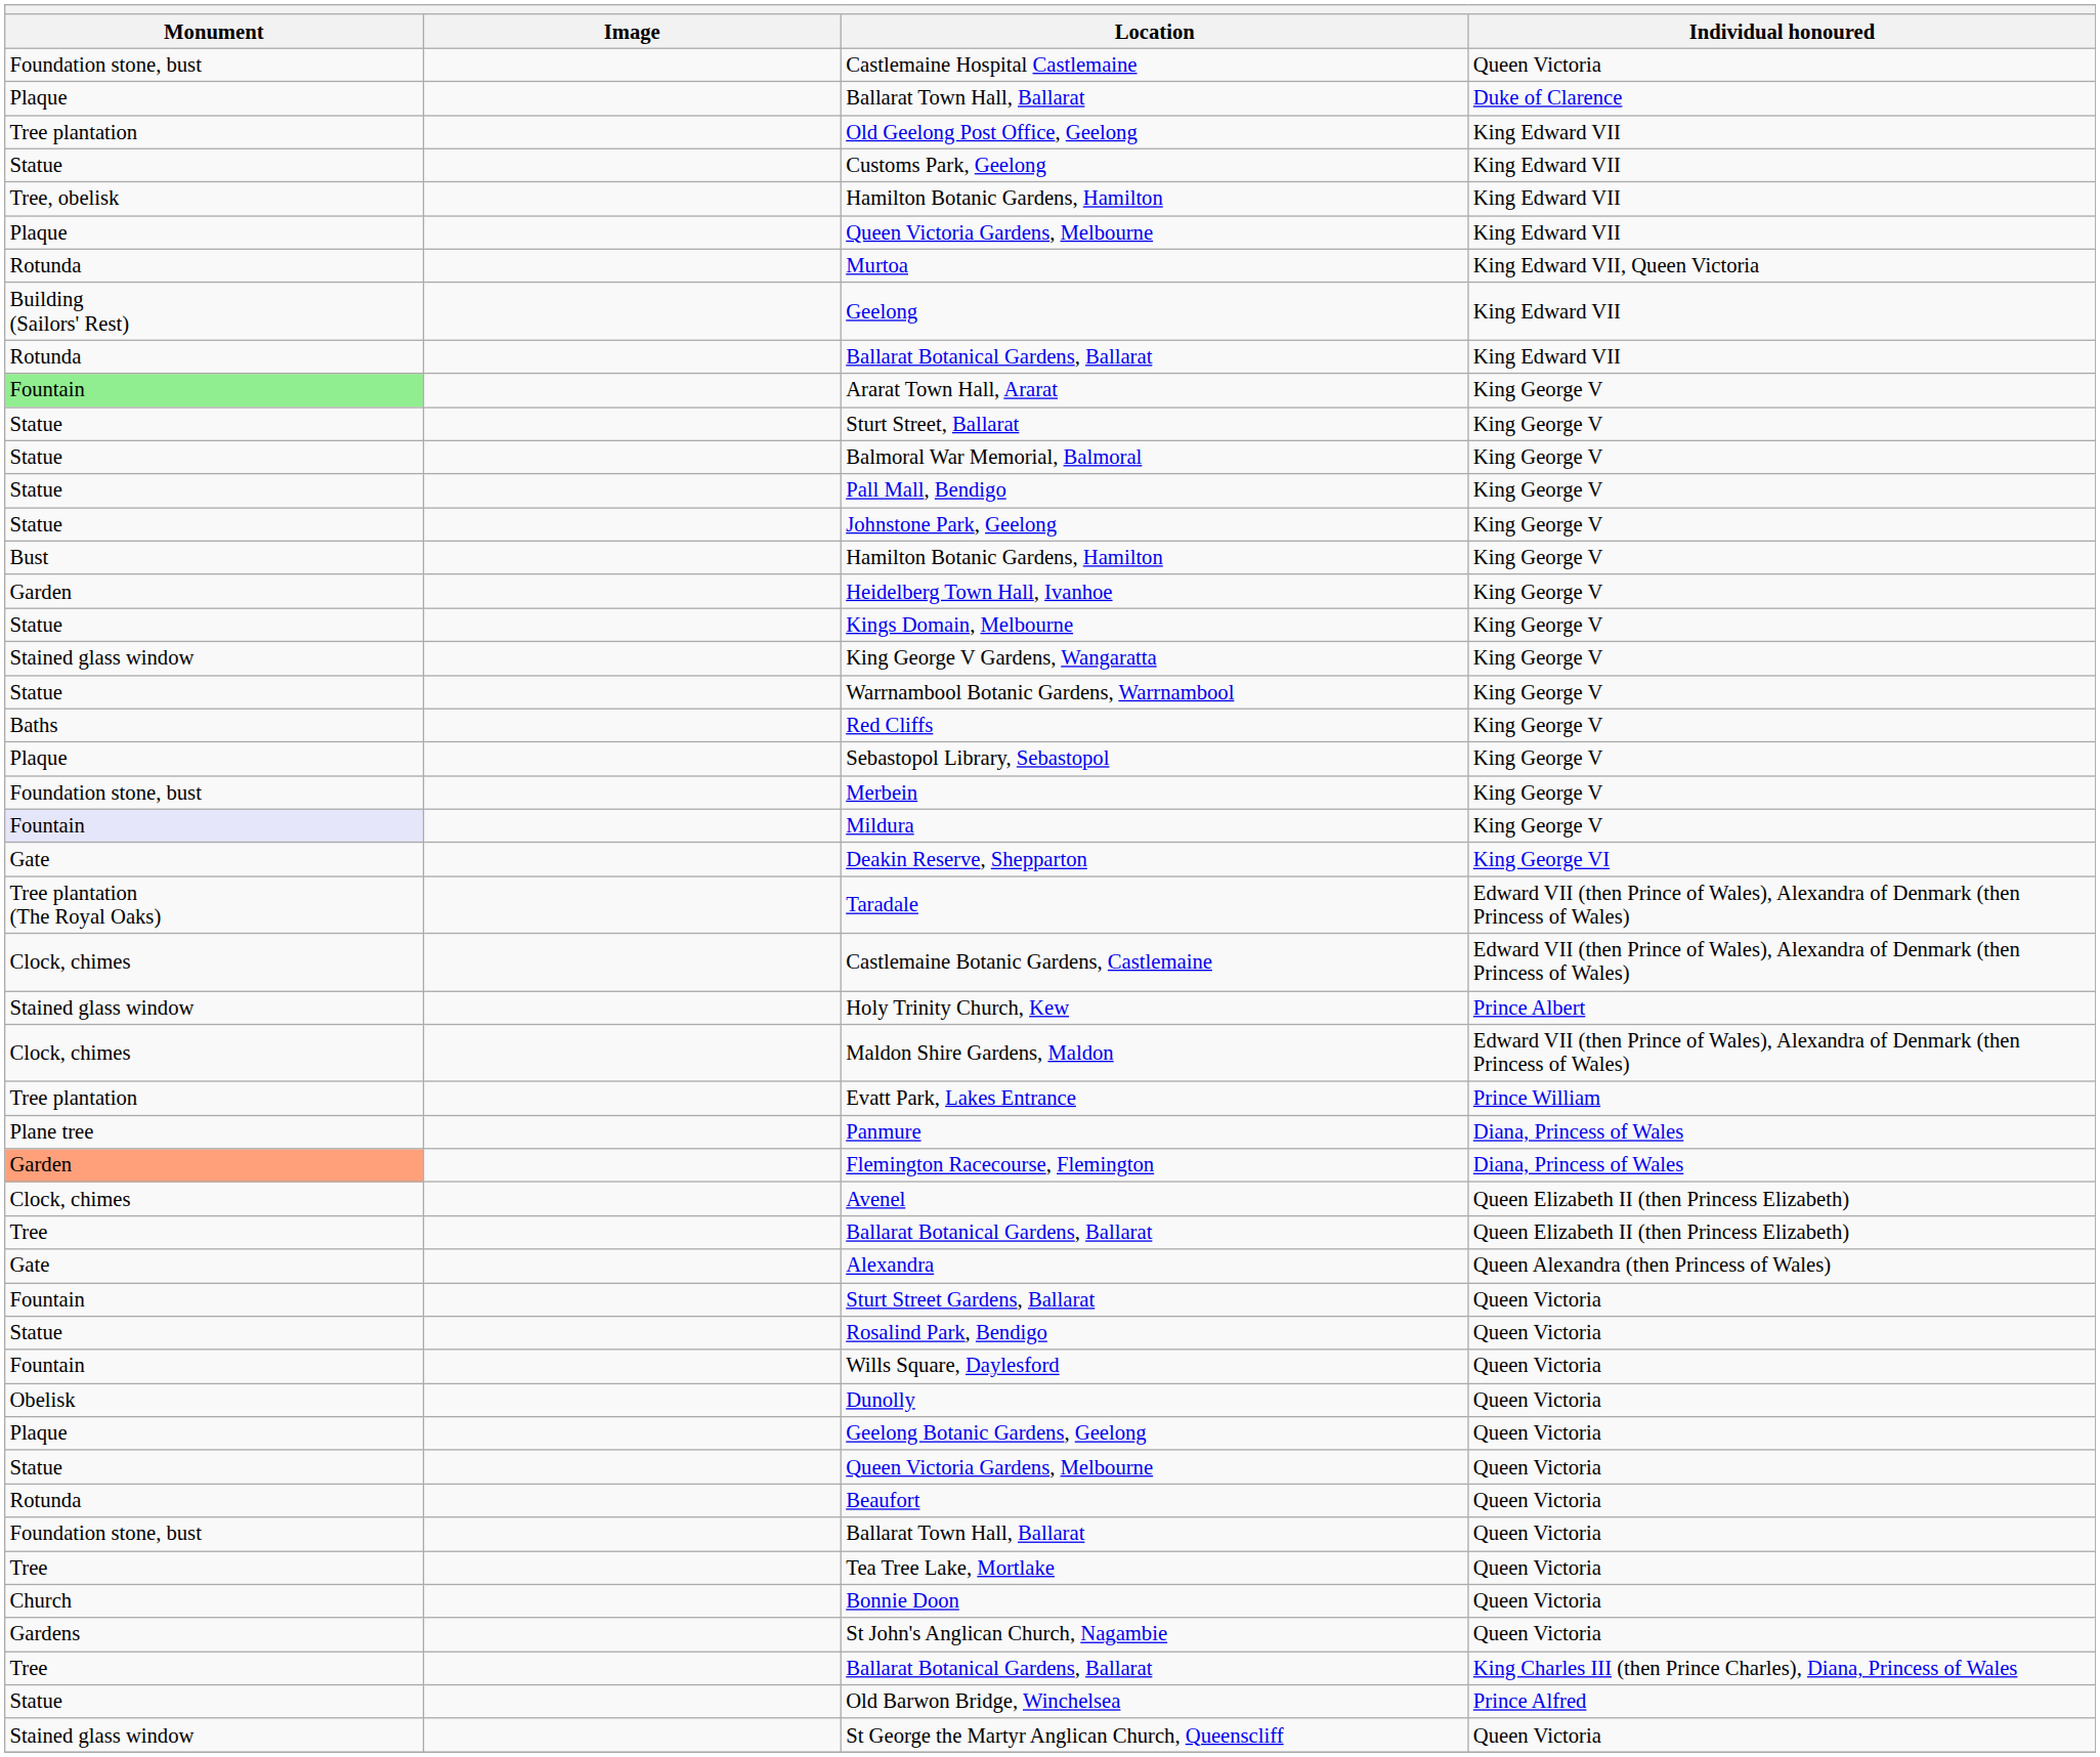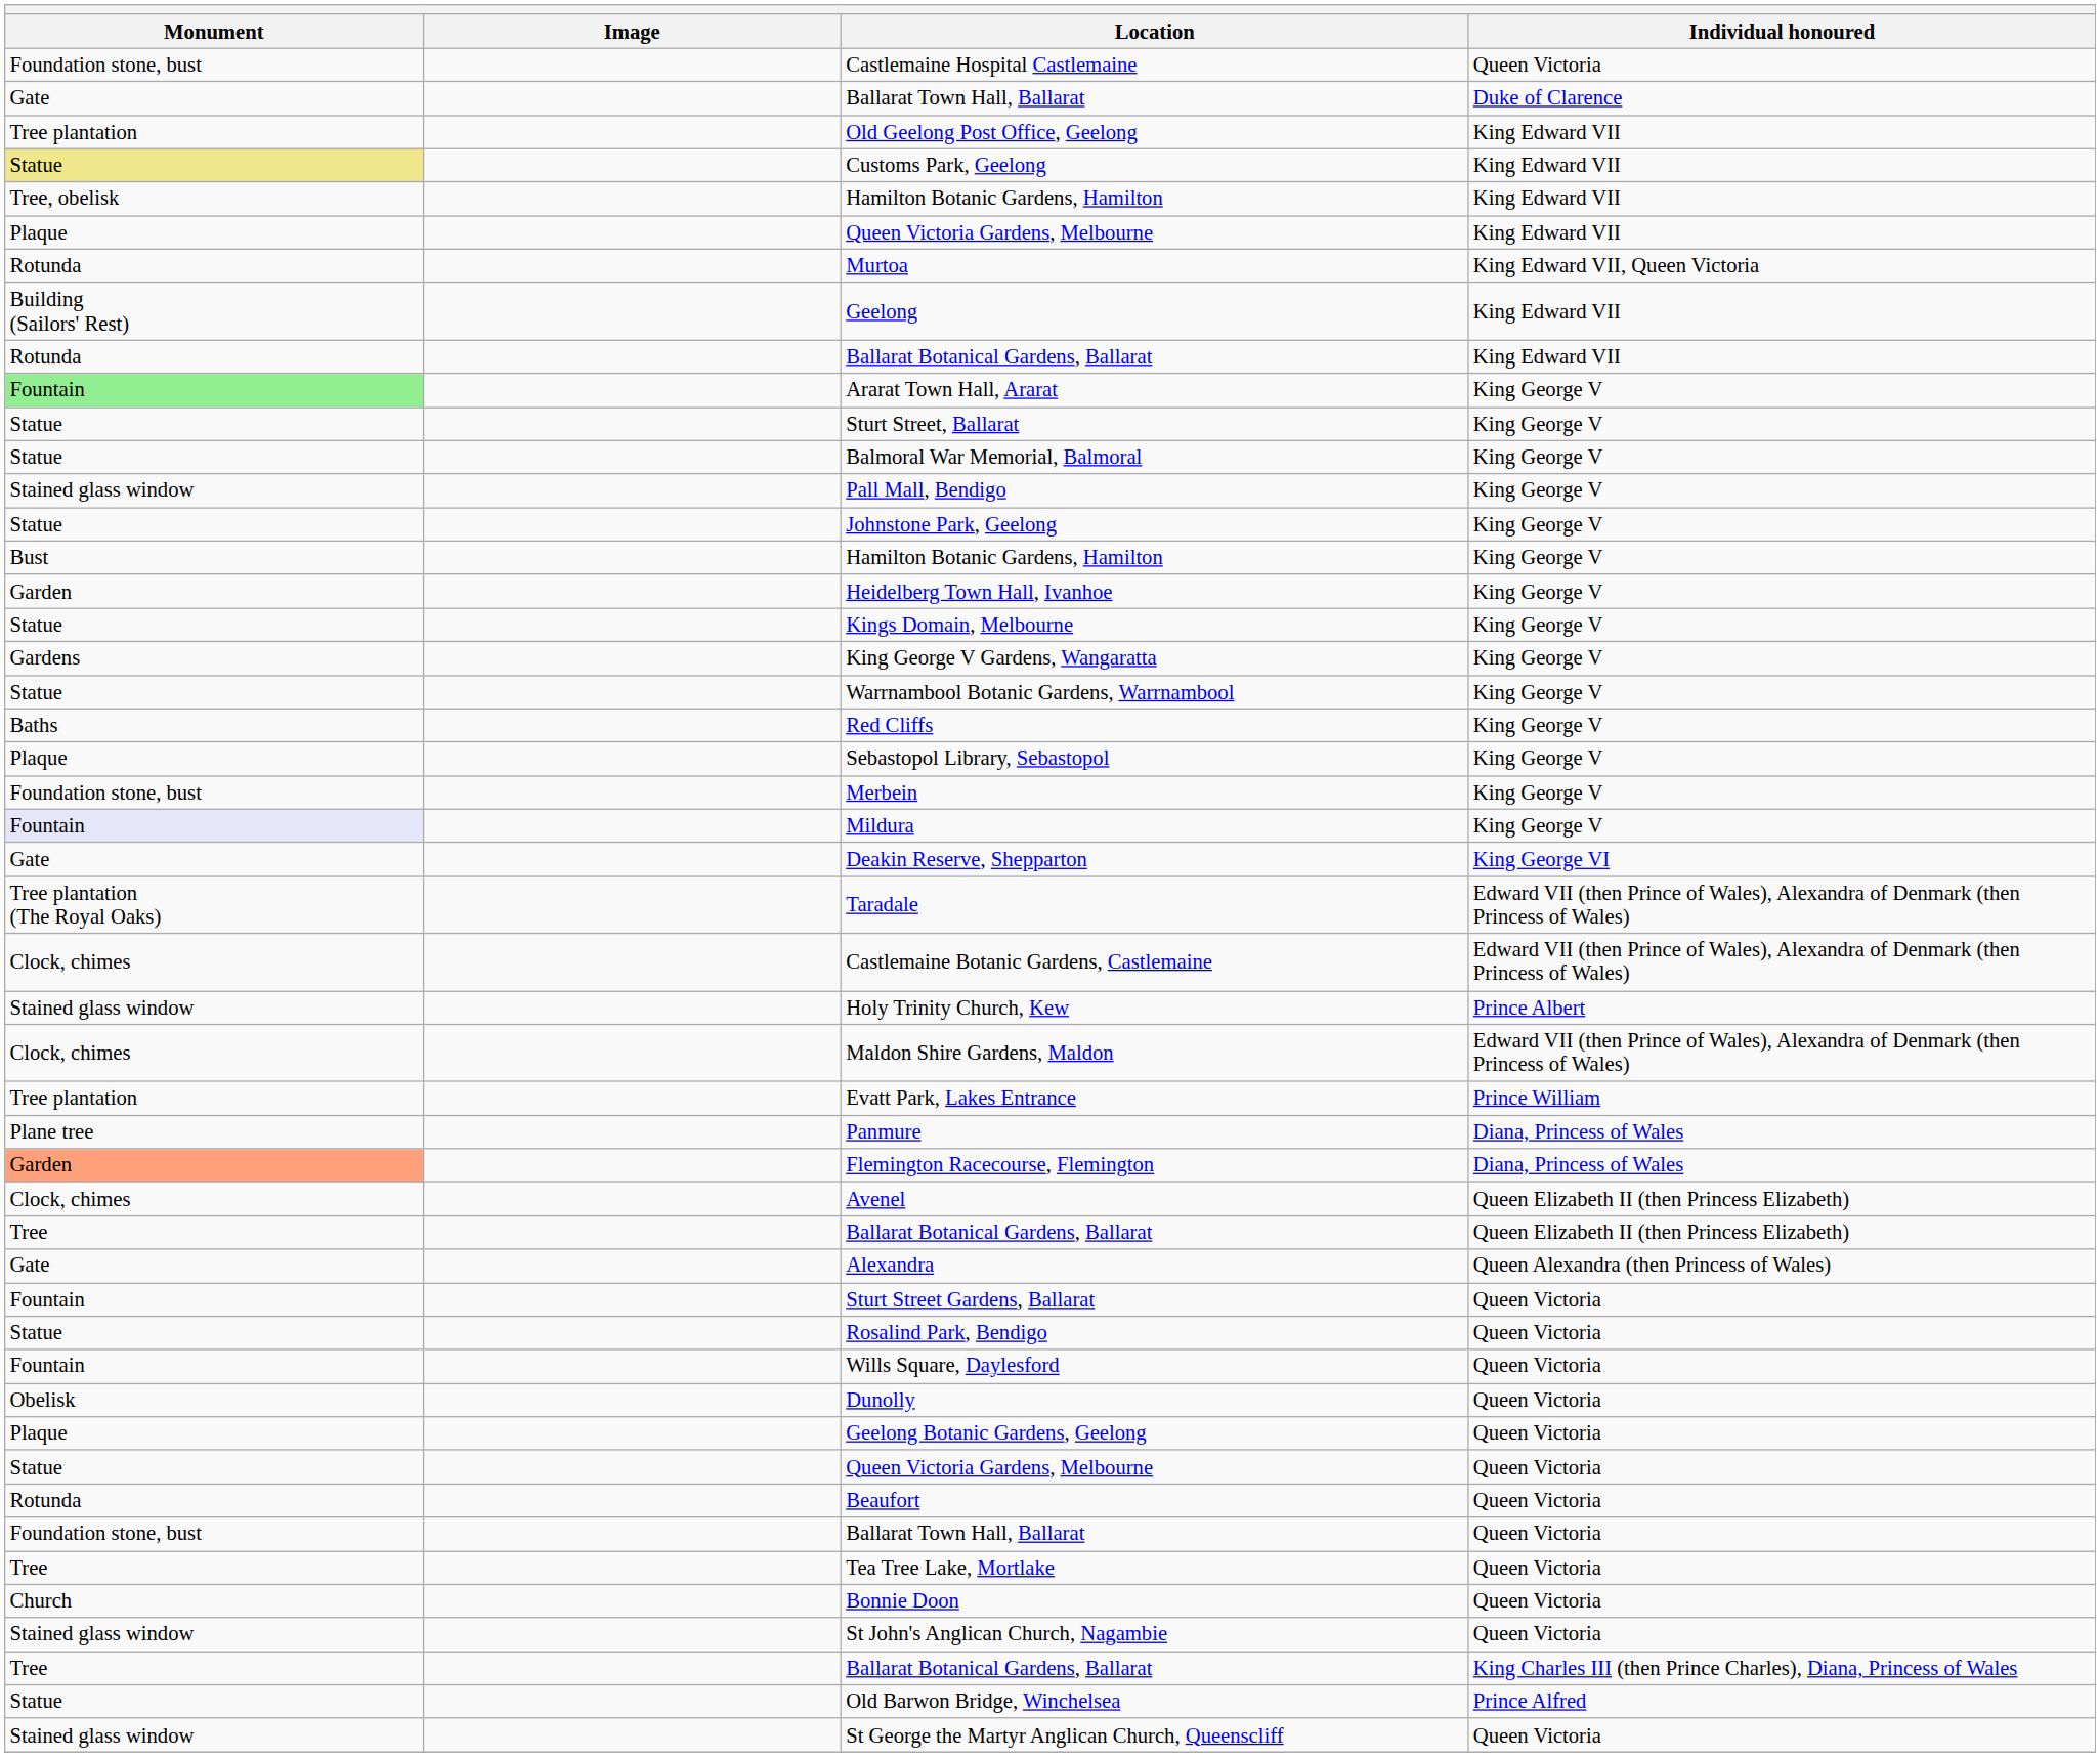Ballarat Town Hall, Ballarat / Duke of Clarence | Monument: Plaque -> Gate
Customs Park, Geelong | Monument: no background -> khaki background
Pall Mall, Bendigo | Monument: Statue -> Stained glass window
King George V Gardens, Wangaratta | Monument: Stained glass window -> Gardens
St John's Anglican Church, Nagambie | Monument: Gardens -> Stained glass window
